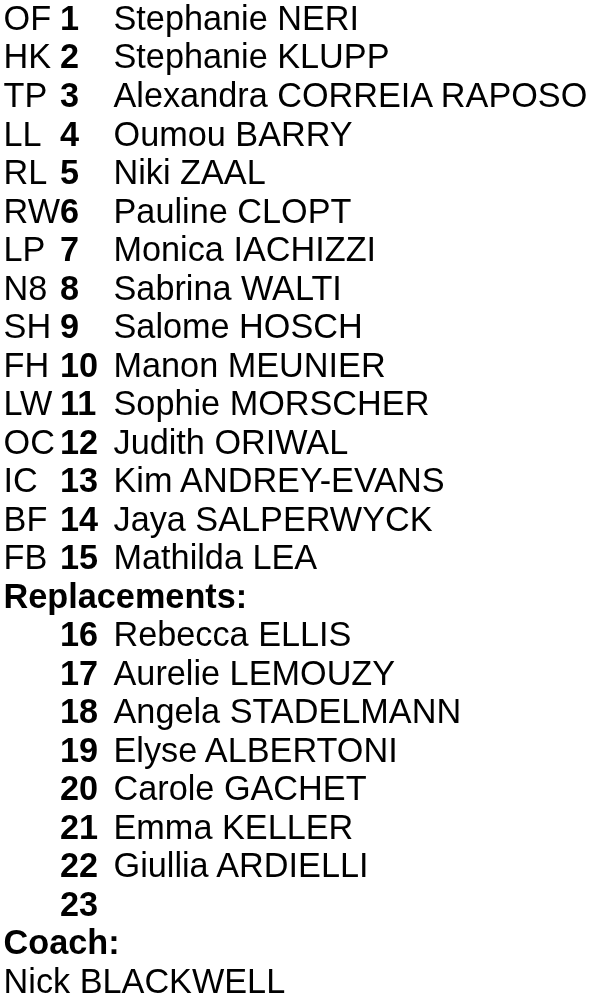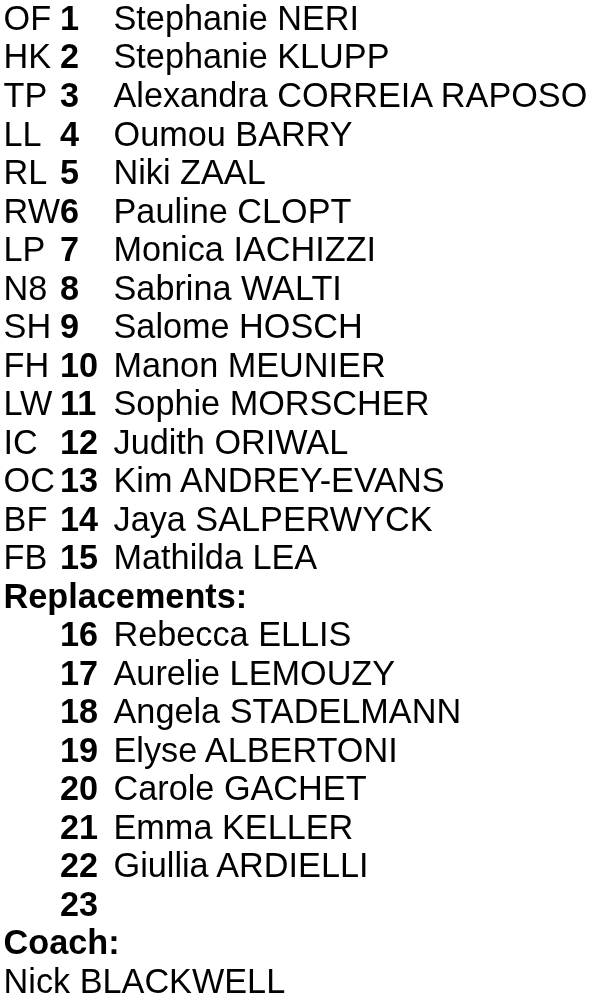Judith ORIWAL | column 1: OC -> IC
Kim ANDREY-EVANS | column 1: IC -> OC
